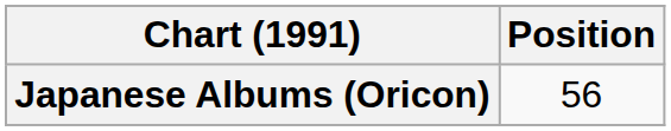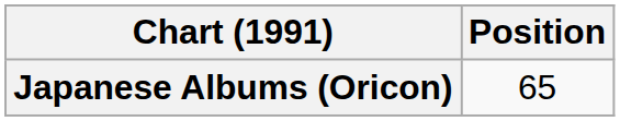Japanese Albums (Oricon) | Position: 56 -> 65
